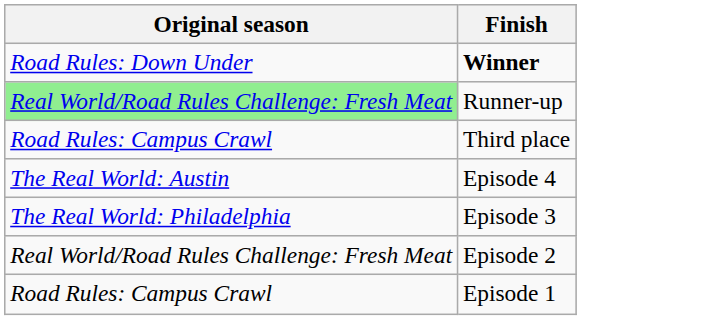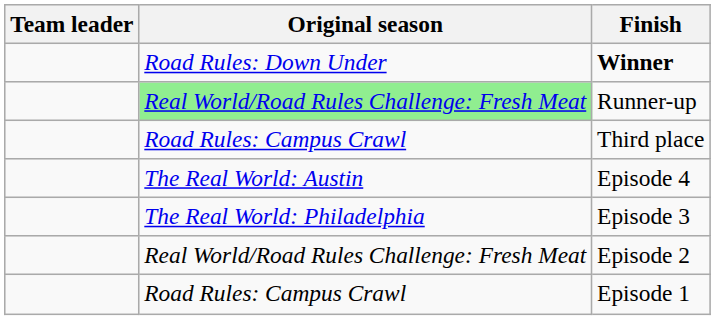+ column: Team leader
